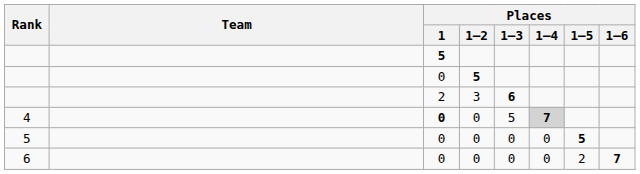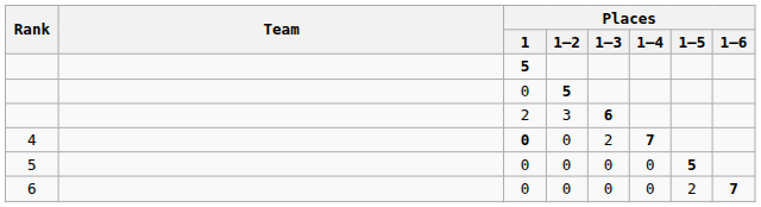4 | Places / 1–3: 5 -> 2
4 | Places / 1–4: lightgrey background -> no background
